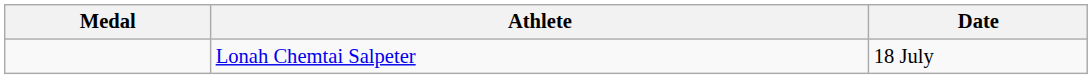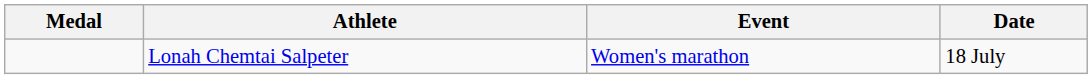+ column: Event | Women's marathon
